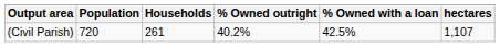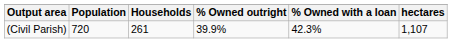(Civil Parish) | % Owned outright: 40.2% -> 39.9%
(Civil Parish) | % Owned with a loan: 42.5% -> 42.3%
